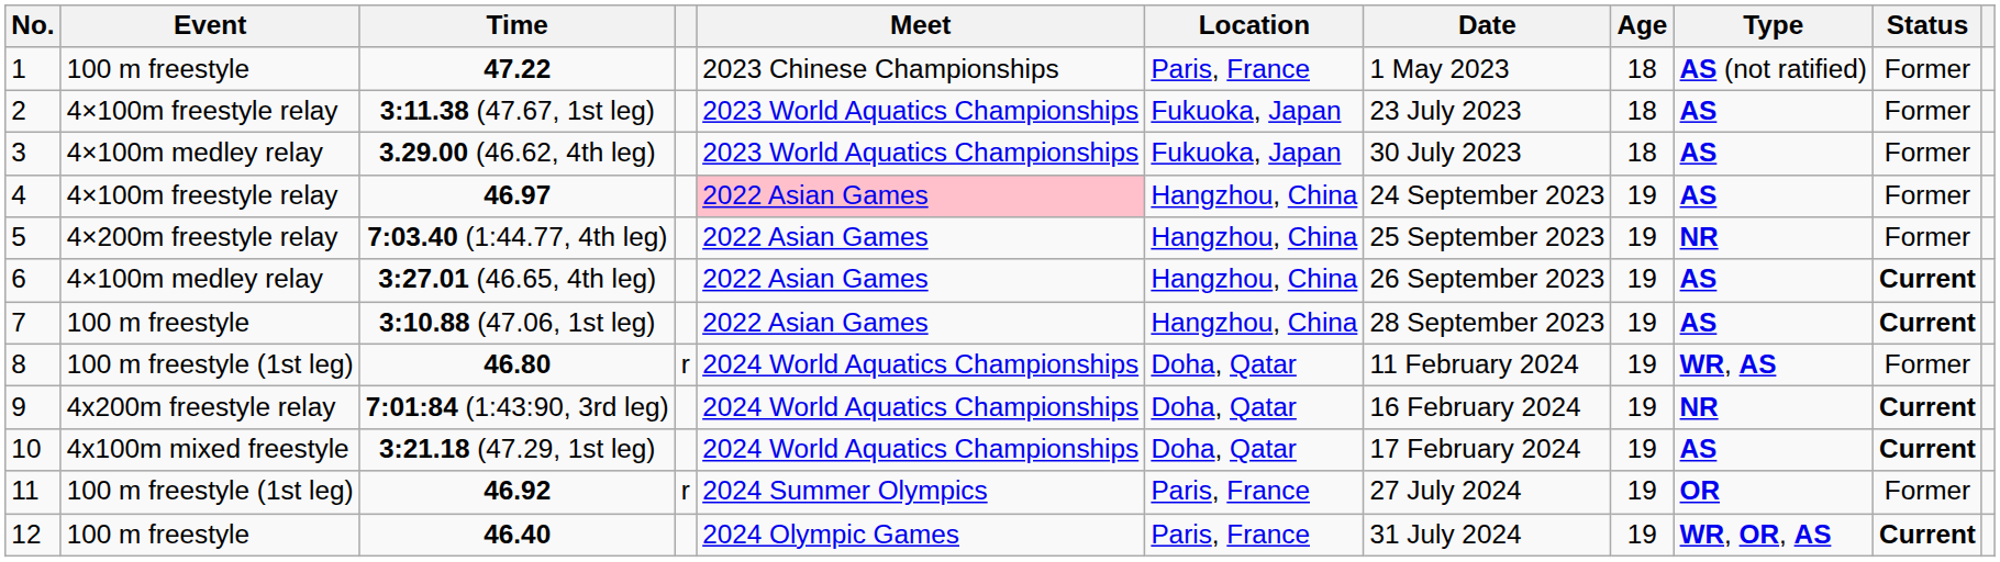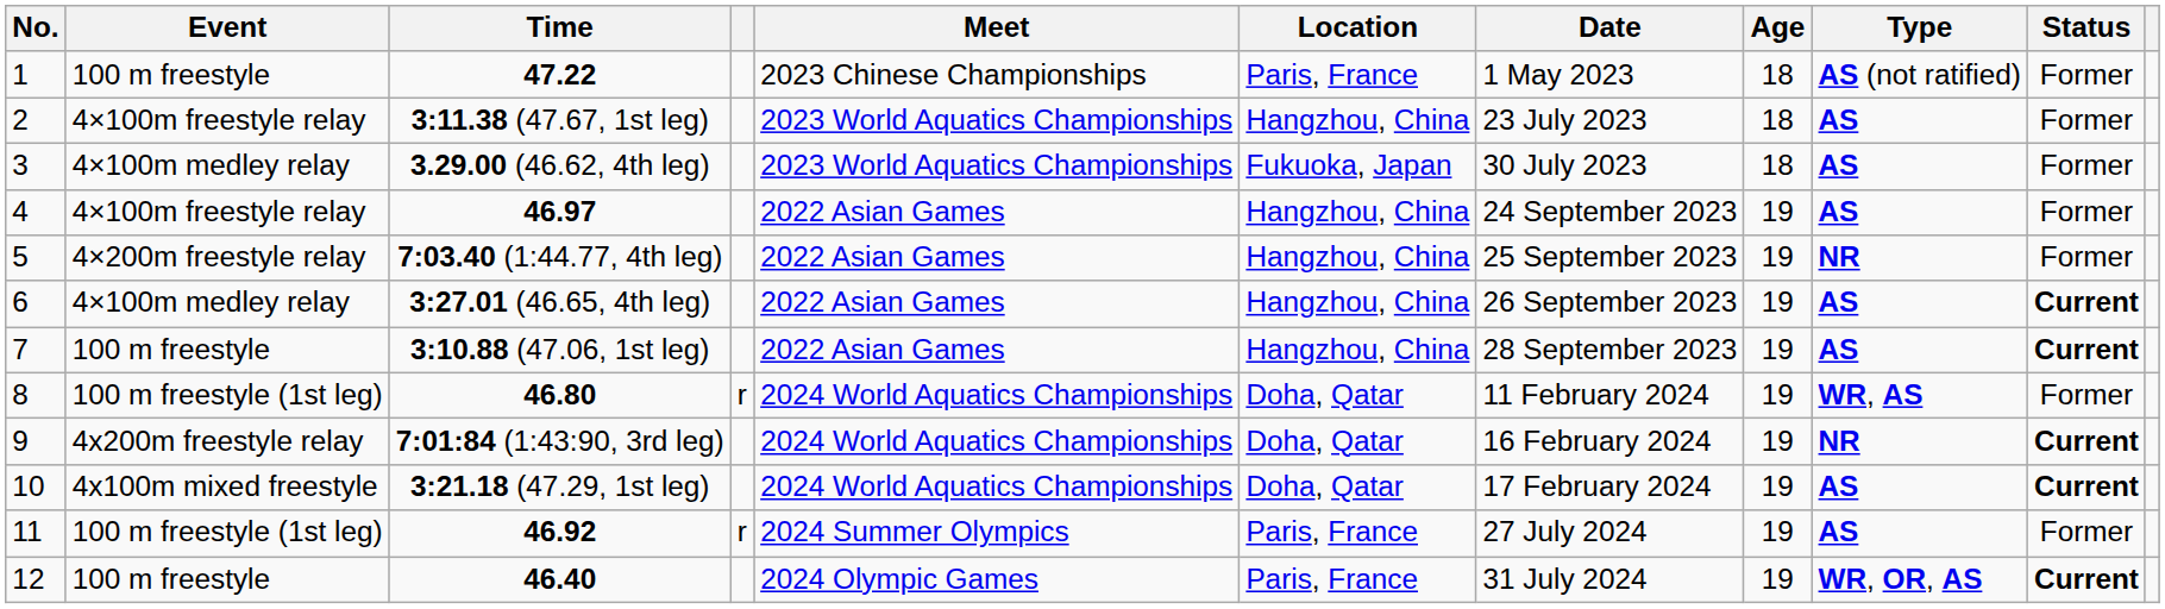3:11.38 (47.67, 1st leg) | Location: Fukuoka, Japan -> Hangzhou, China
46.97 | Meet: pink background -> no background
46.92 | Type: OR -> AS
